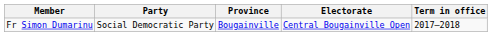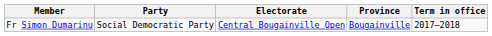columns swapped: Electorate <-> Province
